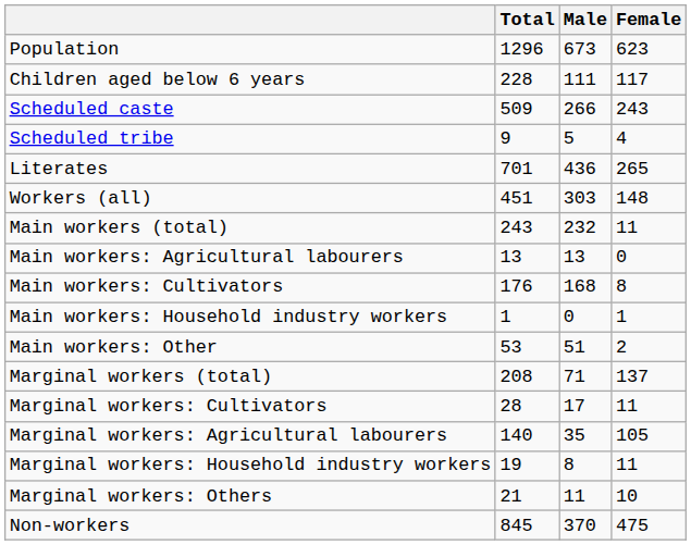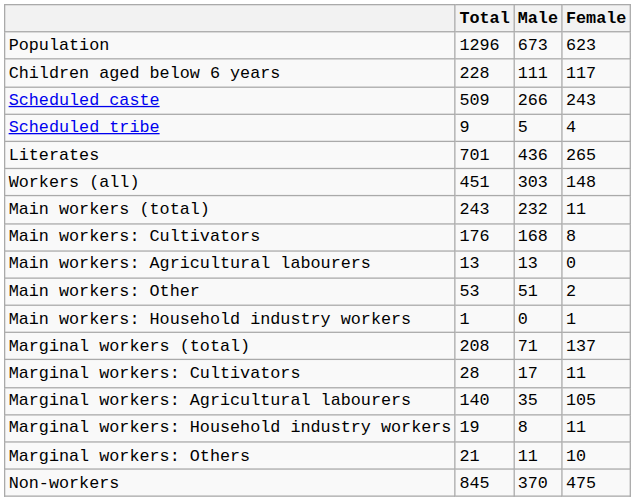rows swapped: Main workers: Cultivators <-> Main workers: Agricultural labourers
rows swapped: Main workers: Household industry workers <-> Main workers: Other
